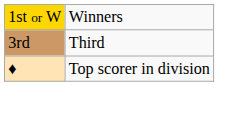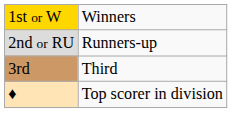+ row: 2nd or RU | Runners-up
